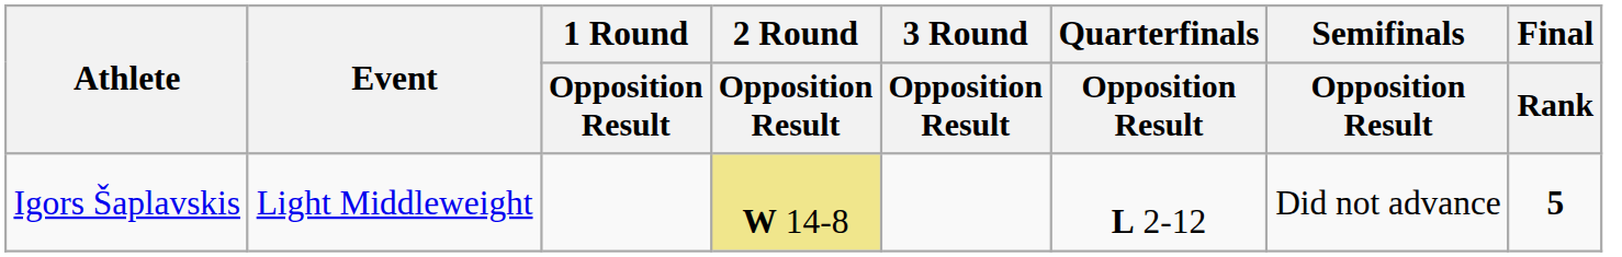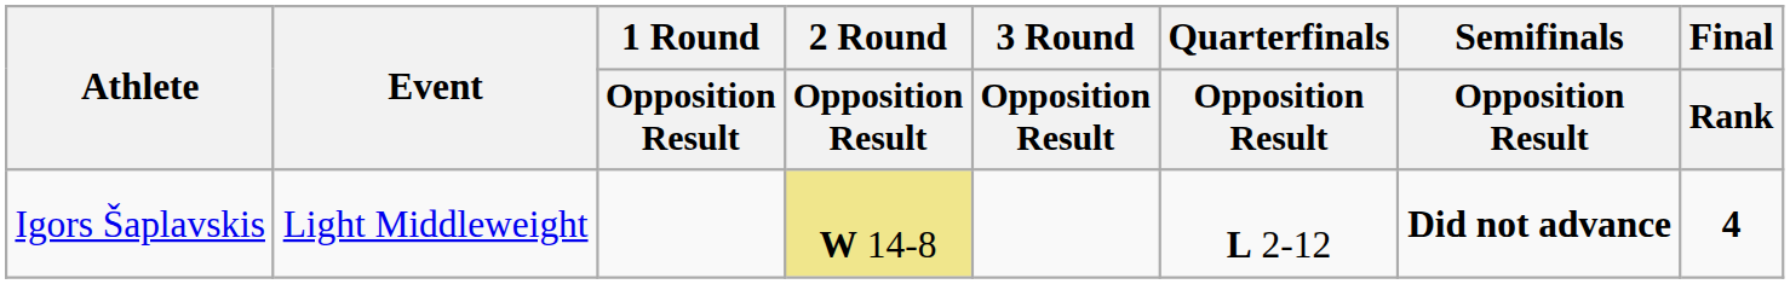Igors Šaplavskis | Semifinals / Opposition Result: normal -> bold
Igors Šaplavskis | Final / Rank: 5 -> 4
